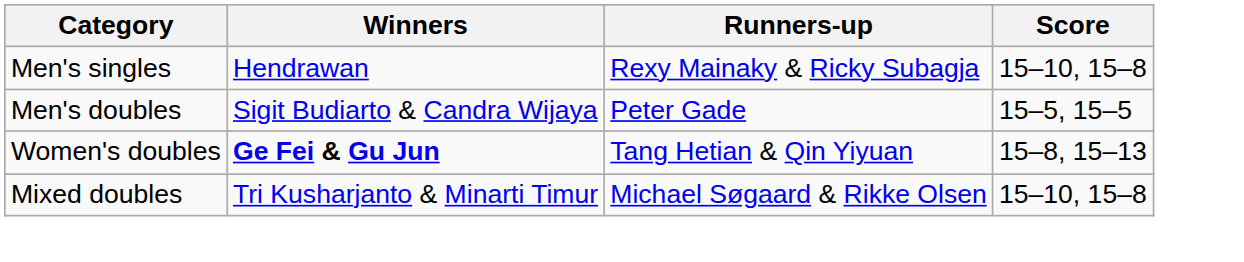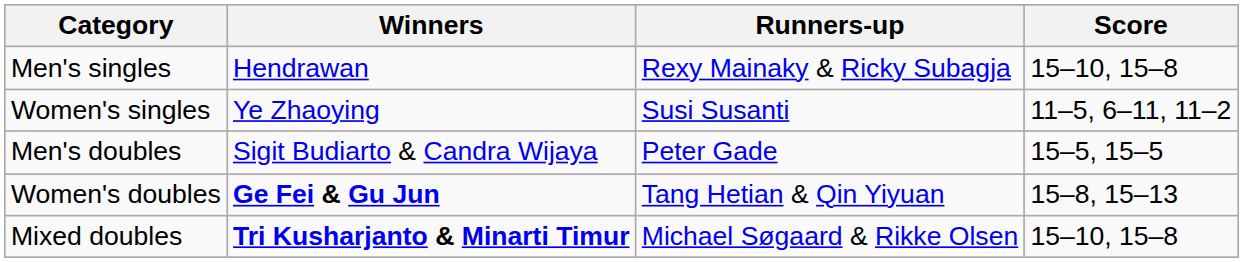+ row: Women's singles | Ye Zhaoying | Susi Susanti | 11–5, 6–11, 11–2
Mixed doubles | Winners: normal -> bold
